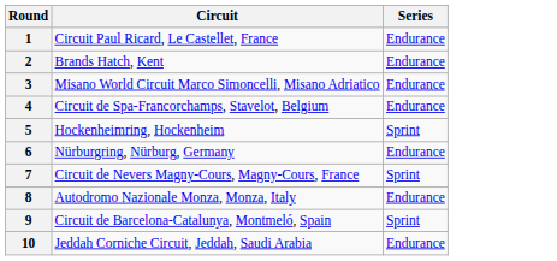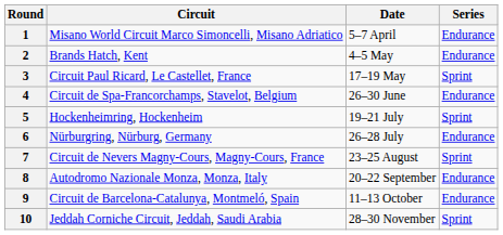+ column: Date | 5–7 April | 4–5 May | 17–19 May | 26–30 June | 19–21 July | 26–28 July | 23–25 August | 20–22 September | 11–13 October | 28–30 November
1 | Circuit: Circuit Paul Ricard, Le Castellet, France -> Misano World Circuit Marco Simoncelli, Misano Adriatico
3 | Circuit: Misano World Circuit Marco Simoncelli, Misano Adriatico -> Circuit Paul Ricard, Le Castellet, France
3 | Series: Endurance -> Sprint
9 | Series: Sprint -> Endurance
10 | Series: Endurance -> Sprint
